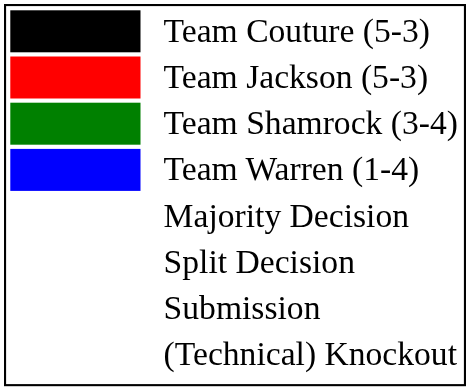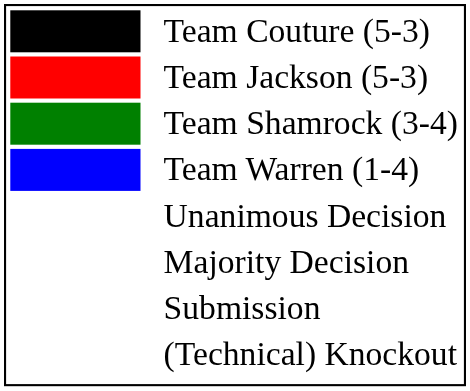+ row: Unanimous Decision
- row: Split Decision
